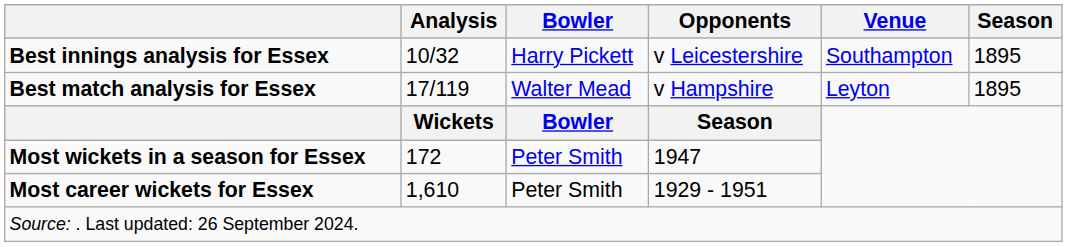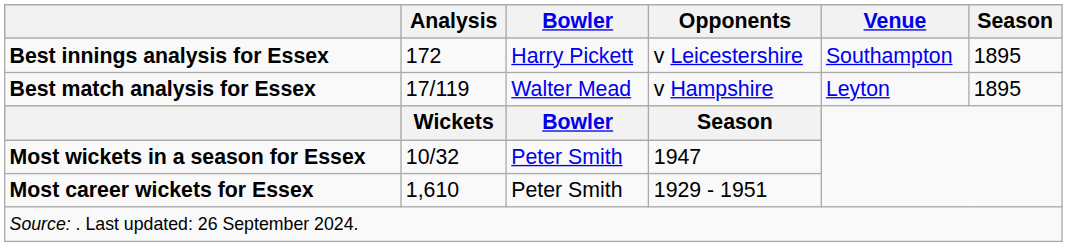Best innings analysis for Essex | Analysis: 10/32 -> 172
Most wickets in a season for Essex | Analysis: 172 -> 10/32
